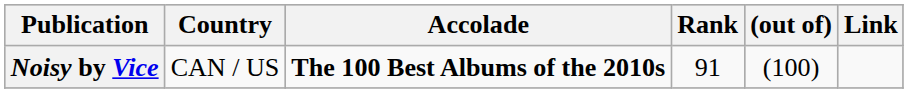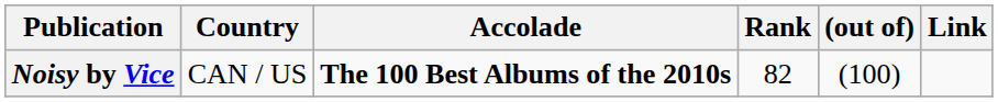Noisy by Vice | Rank: 91 -> 82
